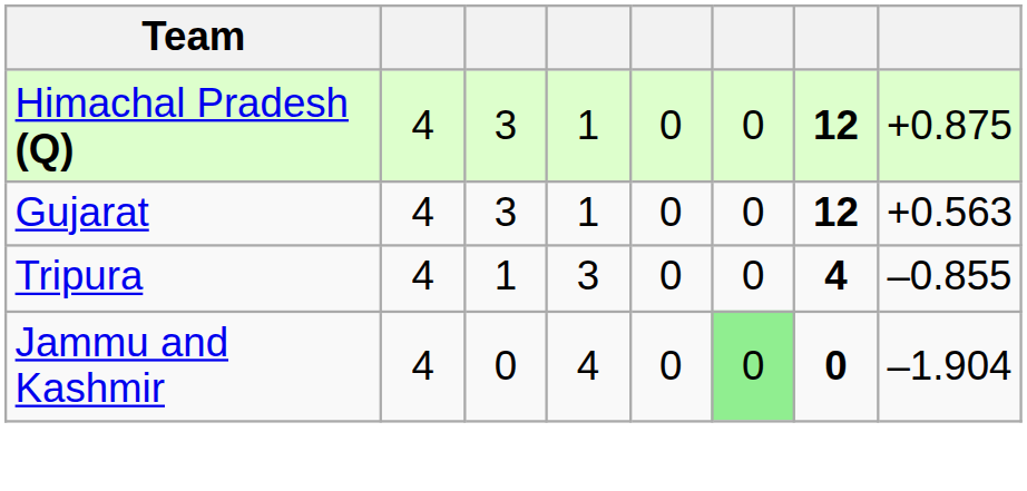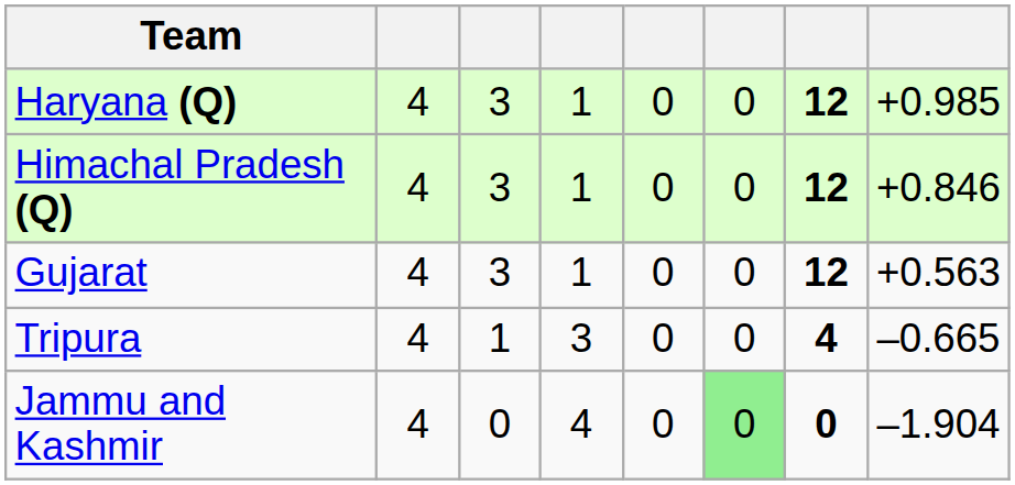+ row: Haryana (Q) | 4 | 3 | 1 | 0 | 0 | 12 | +0.985
Himachal Pradesh (Q) | column 8: +0.875 -> +0.846
Tripura | column 8: –0.855 -> –0.665
